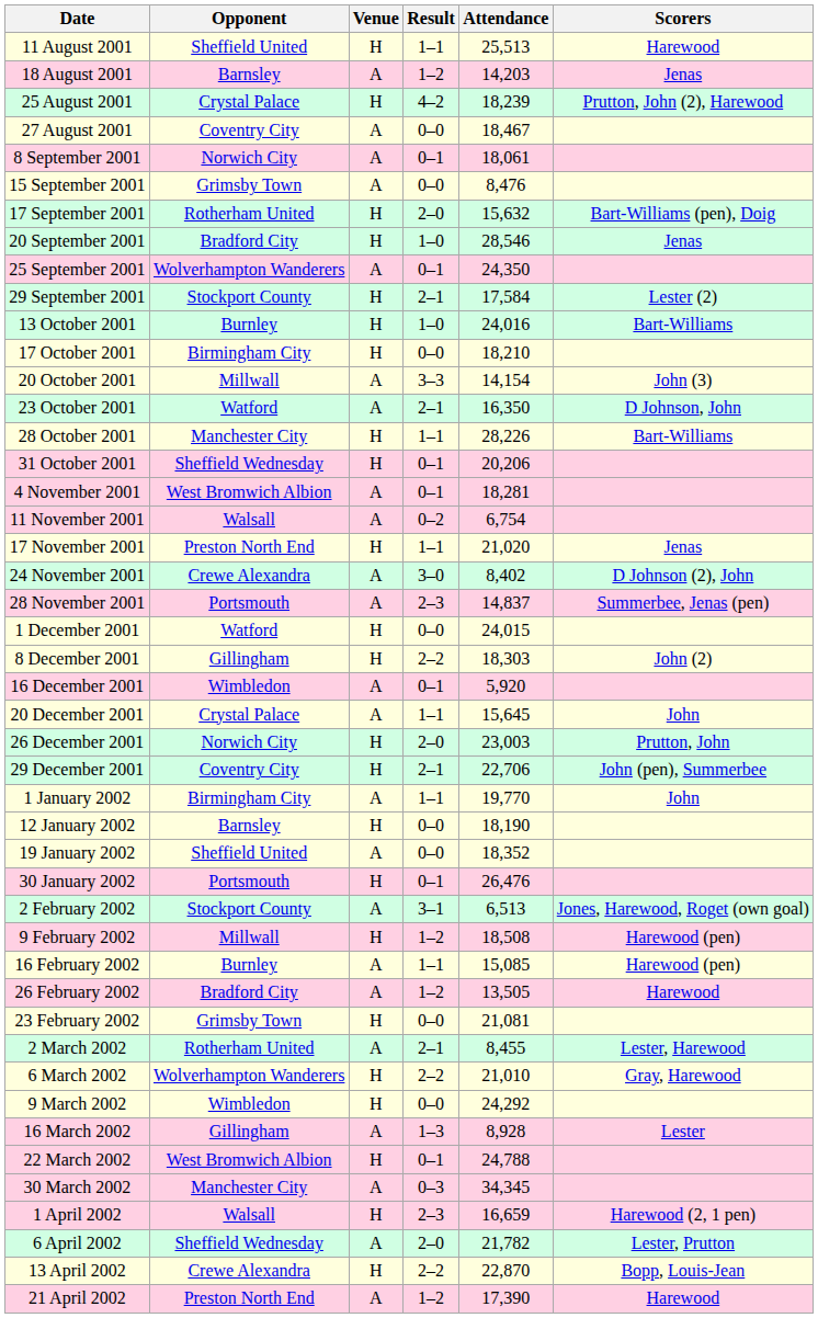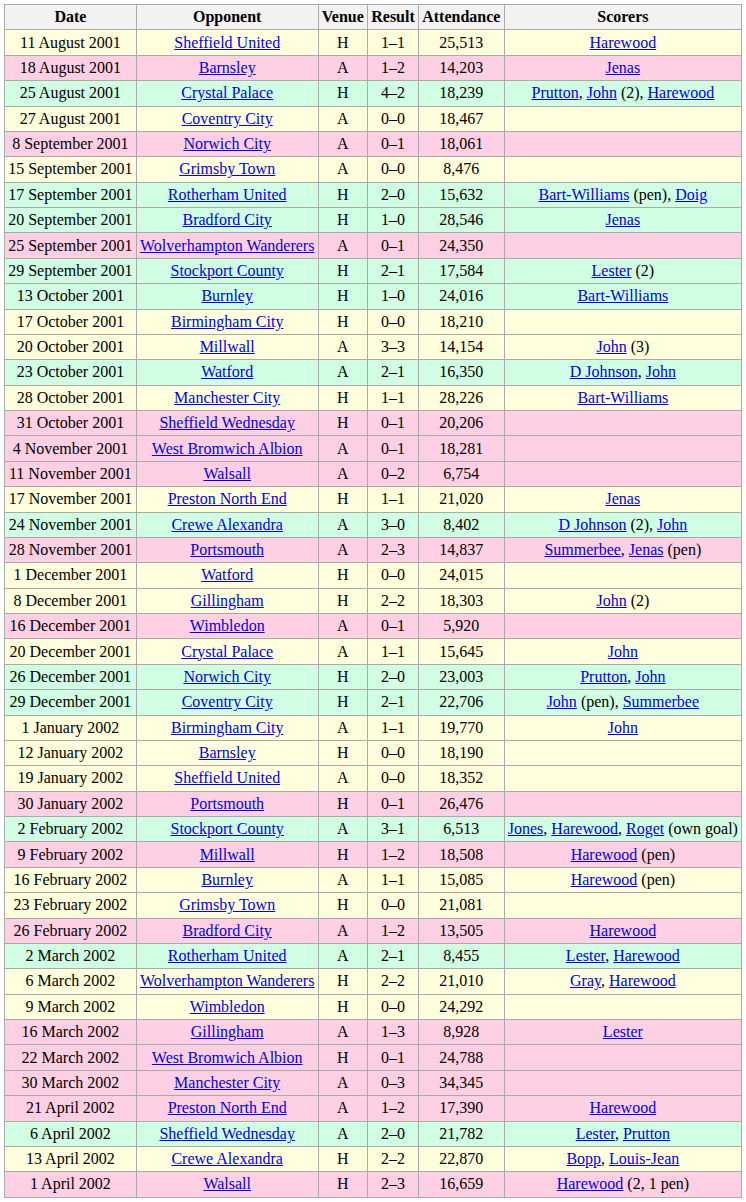rows swapped: 23 February 2002 <-> 26 February 2002
rows swapped: 1 April 2002 <-> 21 April 2002
